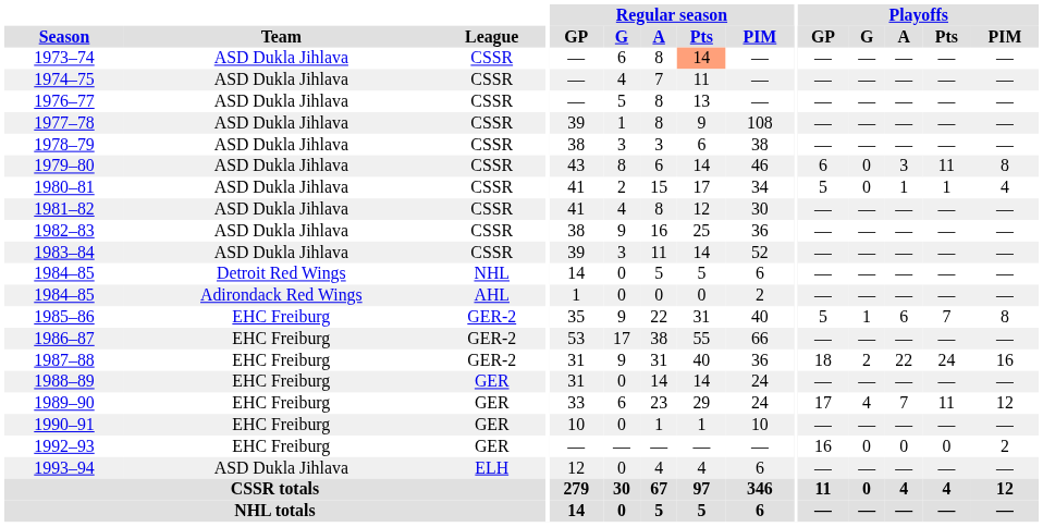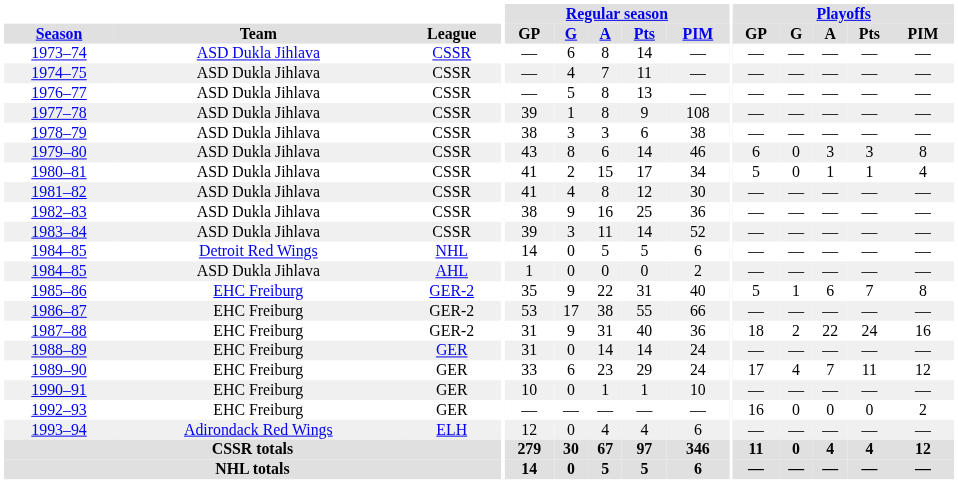1973–74 | Regular season / Pts: lightsalmon background -> no background
1979–80 | Playoffs / Pts: 11 -> 3
1984–85 / AHL | Team: Adirondack Red Wings -> ASD Dukla Jihlava
1993–94 | Team: ASD Dukla Jihlava -> Adirondack Red Wings
